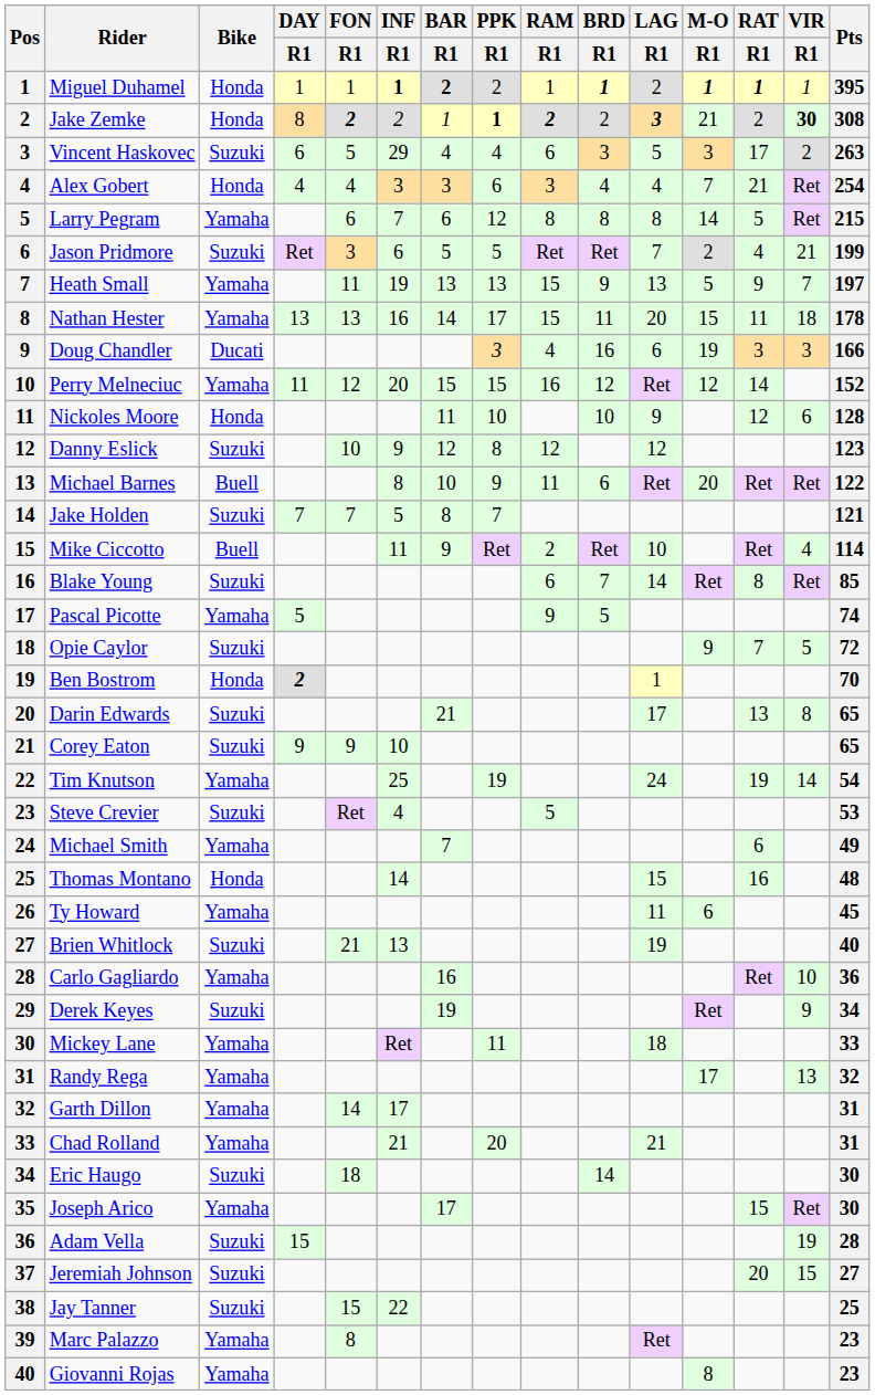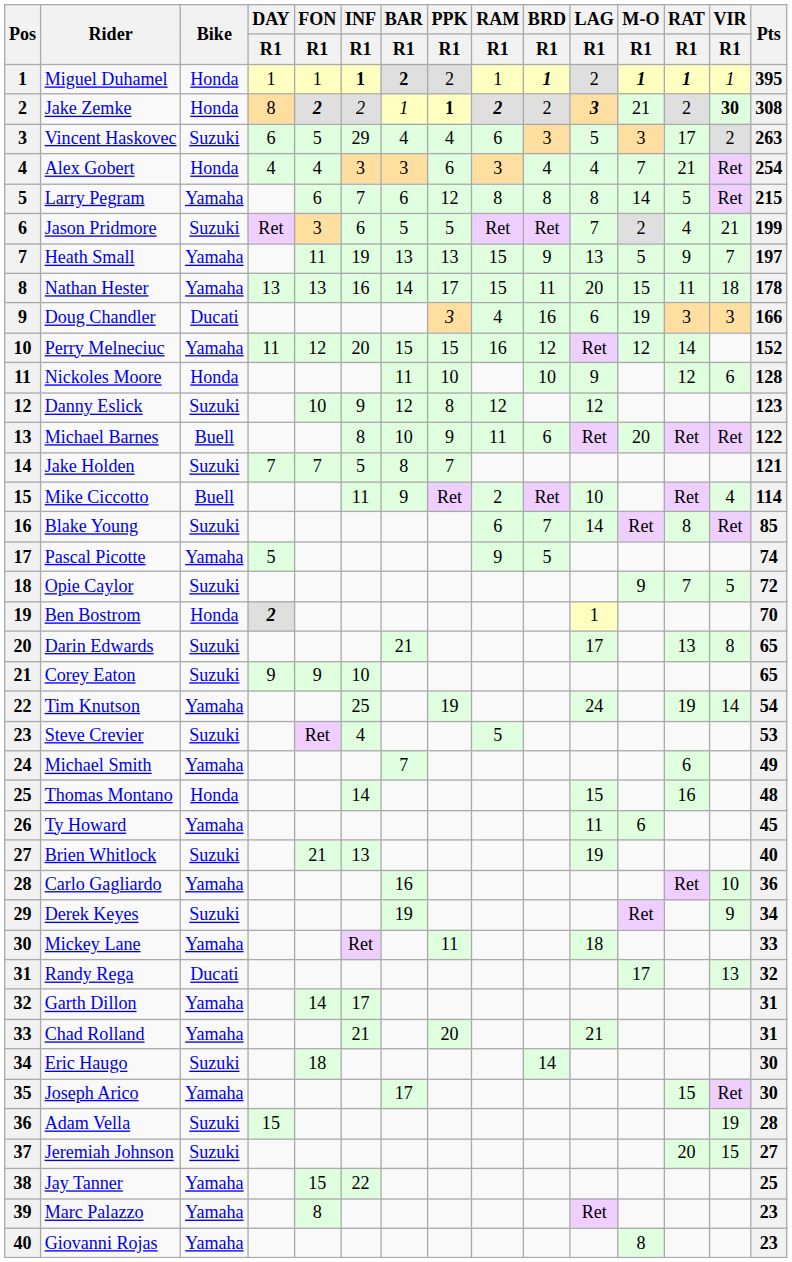Randy Rega | Bike: Yamaha -> Ducati
Jay Tanner | Bike: Suzuki -> Yamaha
